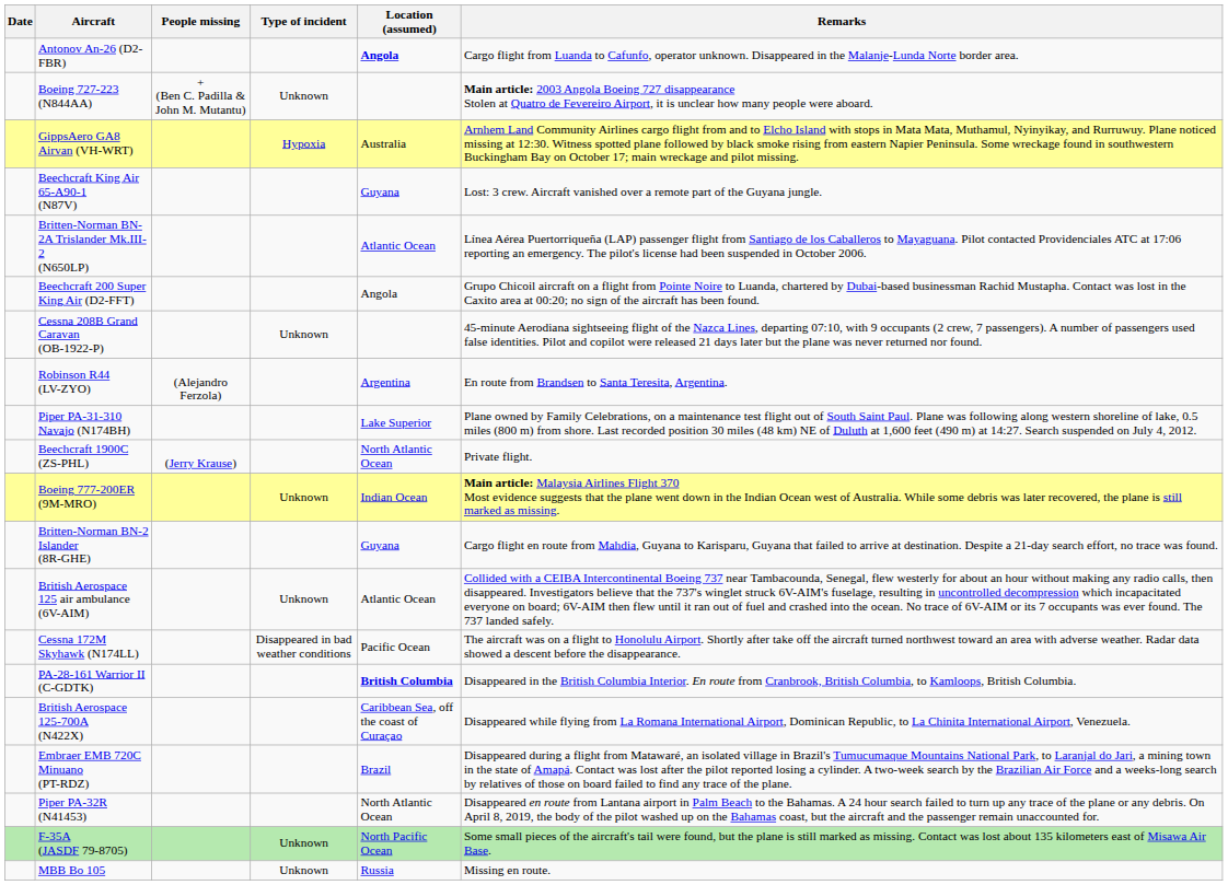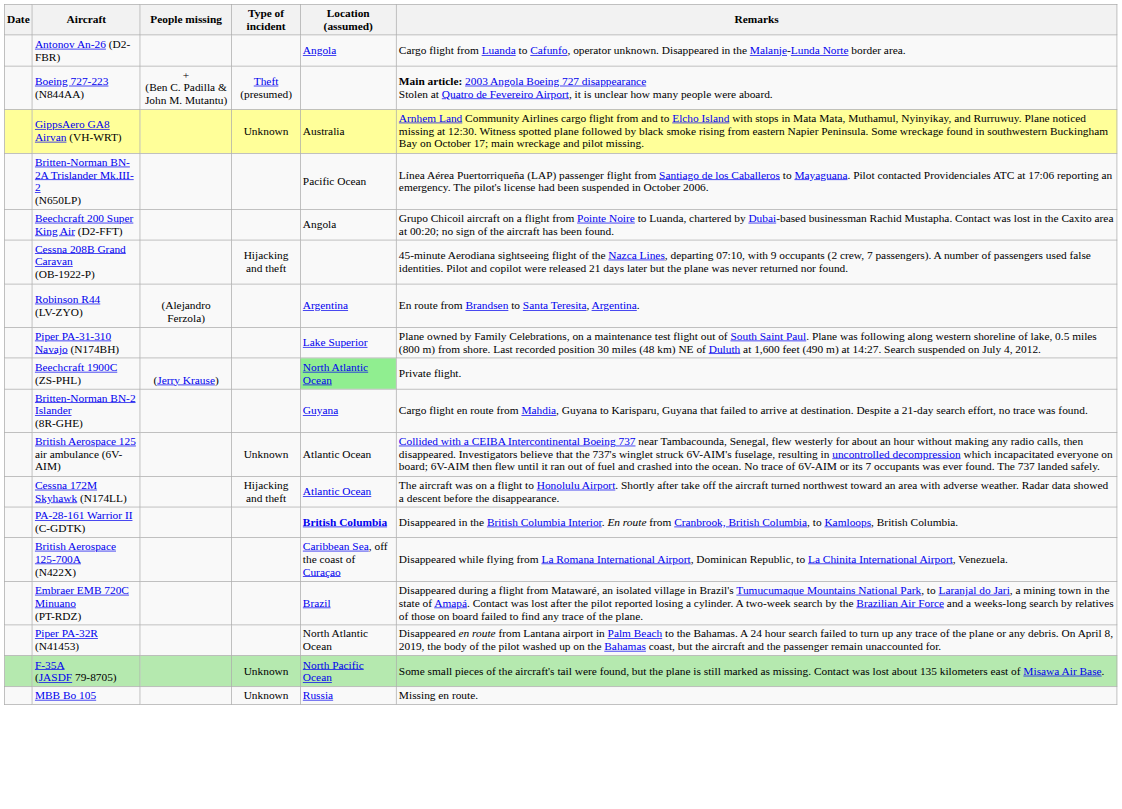Antonov An-26 (D2-FBR) | Location (assumed): bold -> normal
Boeing 727-223 (N844AA) | Type of incident: Unknown -> Theft (presumed)
GippsAero GA8 Airvan (VH-WRT) | Type of incident: Hypoxia -> Unknown
- row: Beechcraft King Air 65-A90-1 (N87V) | Guyana | Lost: 3 crew. Aircraft vanished over a remote part of the Guyana jungle.
Britten-Norman BN-2A Trislander Mk.III-2 (N650LP) | Location (assumed): Atlantic Ocean -> Pacific Ocean
Cessna 208B Grand Caravan (OB-1922-P) | Type of incident: Unknown -> Hijacking and theft
Beechcraft 1900C (ZS-PHL) | Location (assumed): no background -> lightgreen background
- row: Boeing 777-200ER (9M-MRO) | Unknown | Indian Ocean | Main article: Malaysia Airlines Flight 370 Most evidence suggests that the plane went down in the Indian Ocean west of Australia. While some debris was later recovered, the plane is still marked as missing.
Cessna 172M Skyhawk (N174LL) | Type of incident: Disappeared in bad weather conditions -> Hijacking and theft
Cessna 172M Skyhawk (N174LL) | Location (assumed): Pacific Ocean -> Atlantic Ocean
